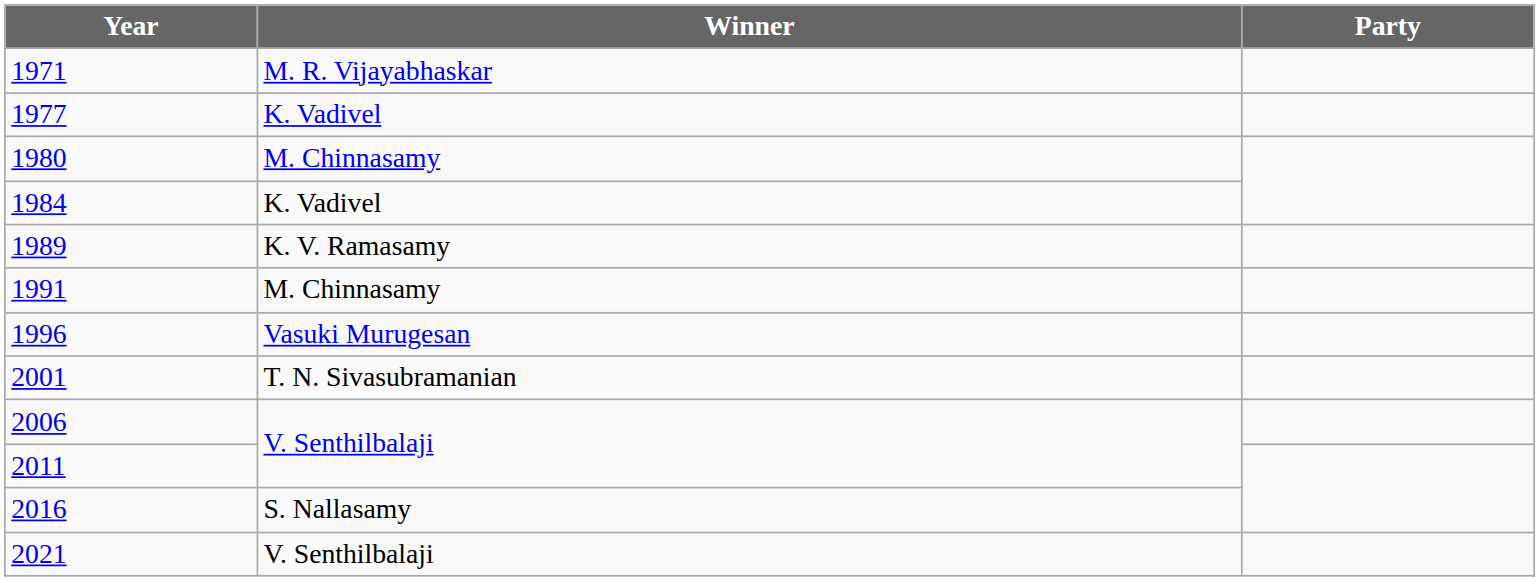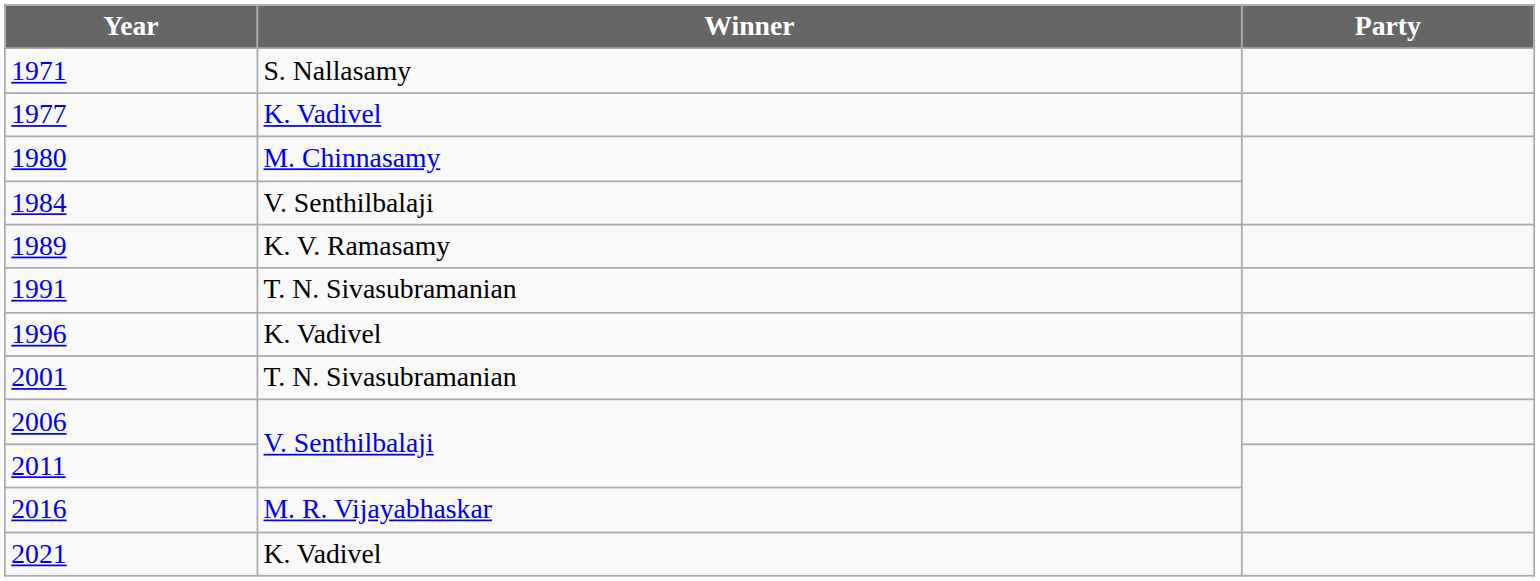1971 | Winner: M. R. Vijayabhaskar -> S. Nallasamy
1984 | Winner: K. Vadivel -> V. Senthilbalaji
1991 | Winner: M. Chinnasamy -> T. N. Sivasubramanian
1996 | Winner: Vasuki Murugesan -> K. Vadivel
2016 | Winner: S. Nallasamy -> M. R. Vijayabhaskar
2021 | Winner: V. Senthilbalaji -> K. Vadivel
